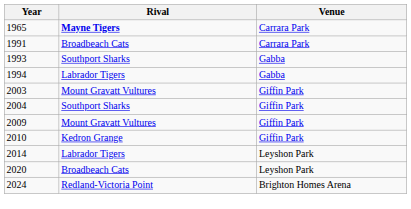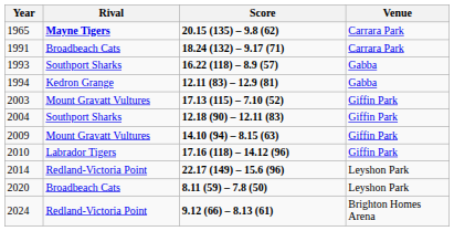+ column: Score | 20.15 (135) – 9.8 (62) | 18.24 (132) – 9.17 (71) | 16.22 (118) – 8.9 (57) | 12.11 (83) – 12.9 (81) | 17.13 (115) – 7.10 (52) | 12.18 (90) – 12.11 (83) | 14.10 (94) – 8.15 (63) | 17.16 (118) – 14.12 (96) | 22.17 (149) – 15.6 (96) | 8.11 (59) – 7.8 (50) | 9.12 (66) – 8.13 (61)
1994 | Rival: Labrador Tigers -> Kedron Grange
2010 | Rival: Kedron Grange -> Labrador Tigers
2014 | Rival: Labrador Tigers -> Redland-Victoria Point
